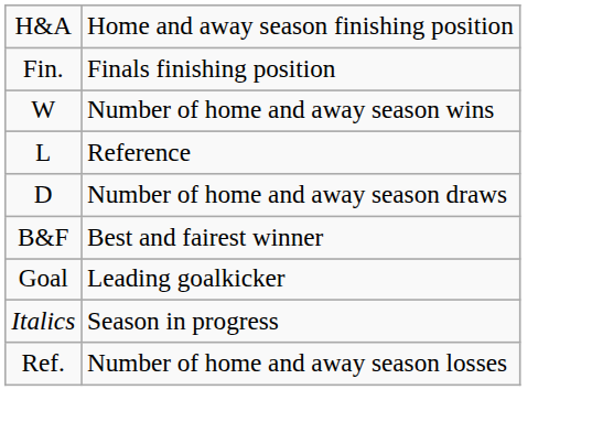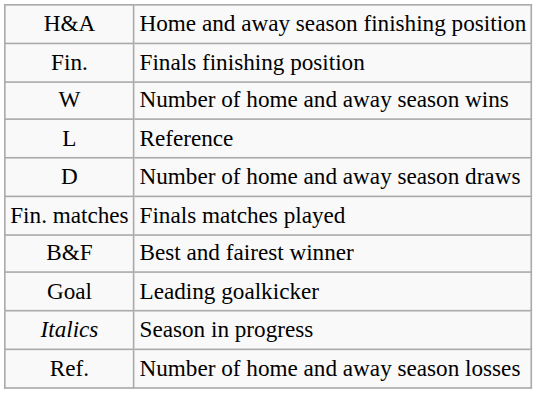+ row: Fin. matches | Finals matches played
